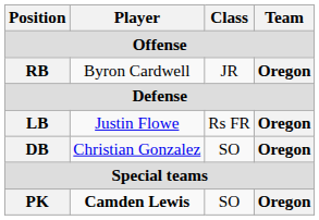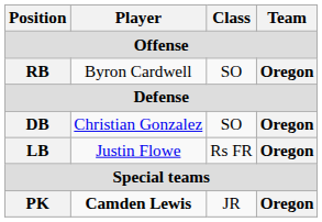RB | Class: JR -> SO
rows swapped: LB <-> DB
PK | Class: SO -> JR
